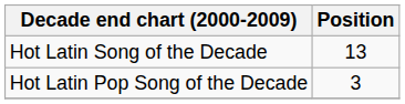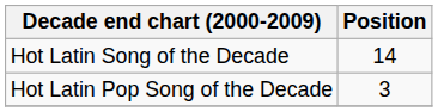Hot Latin Song of the Decade | Position: 13 -> 14
